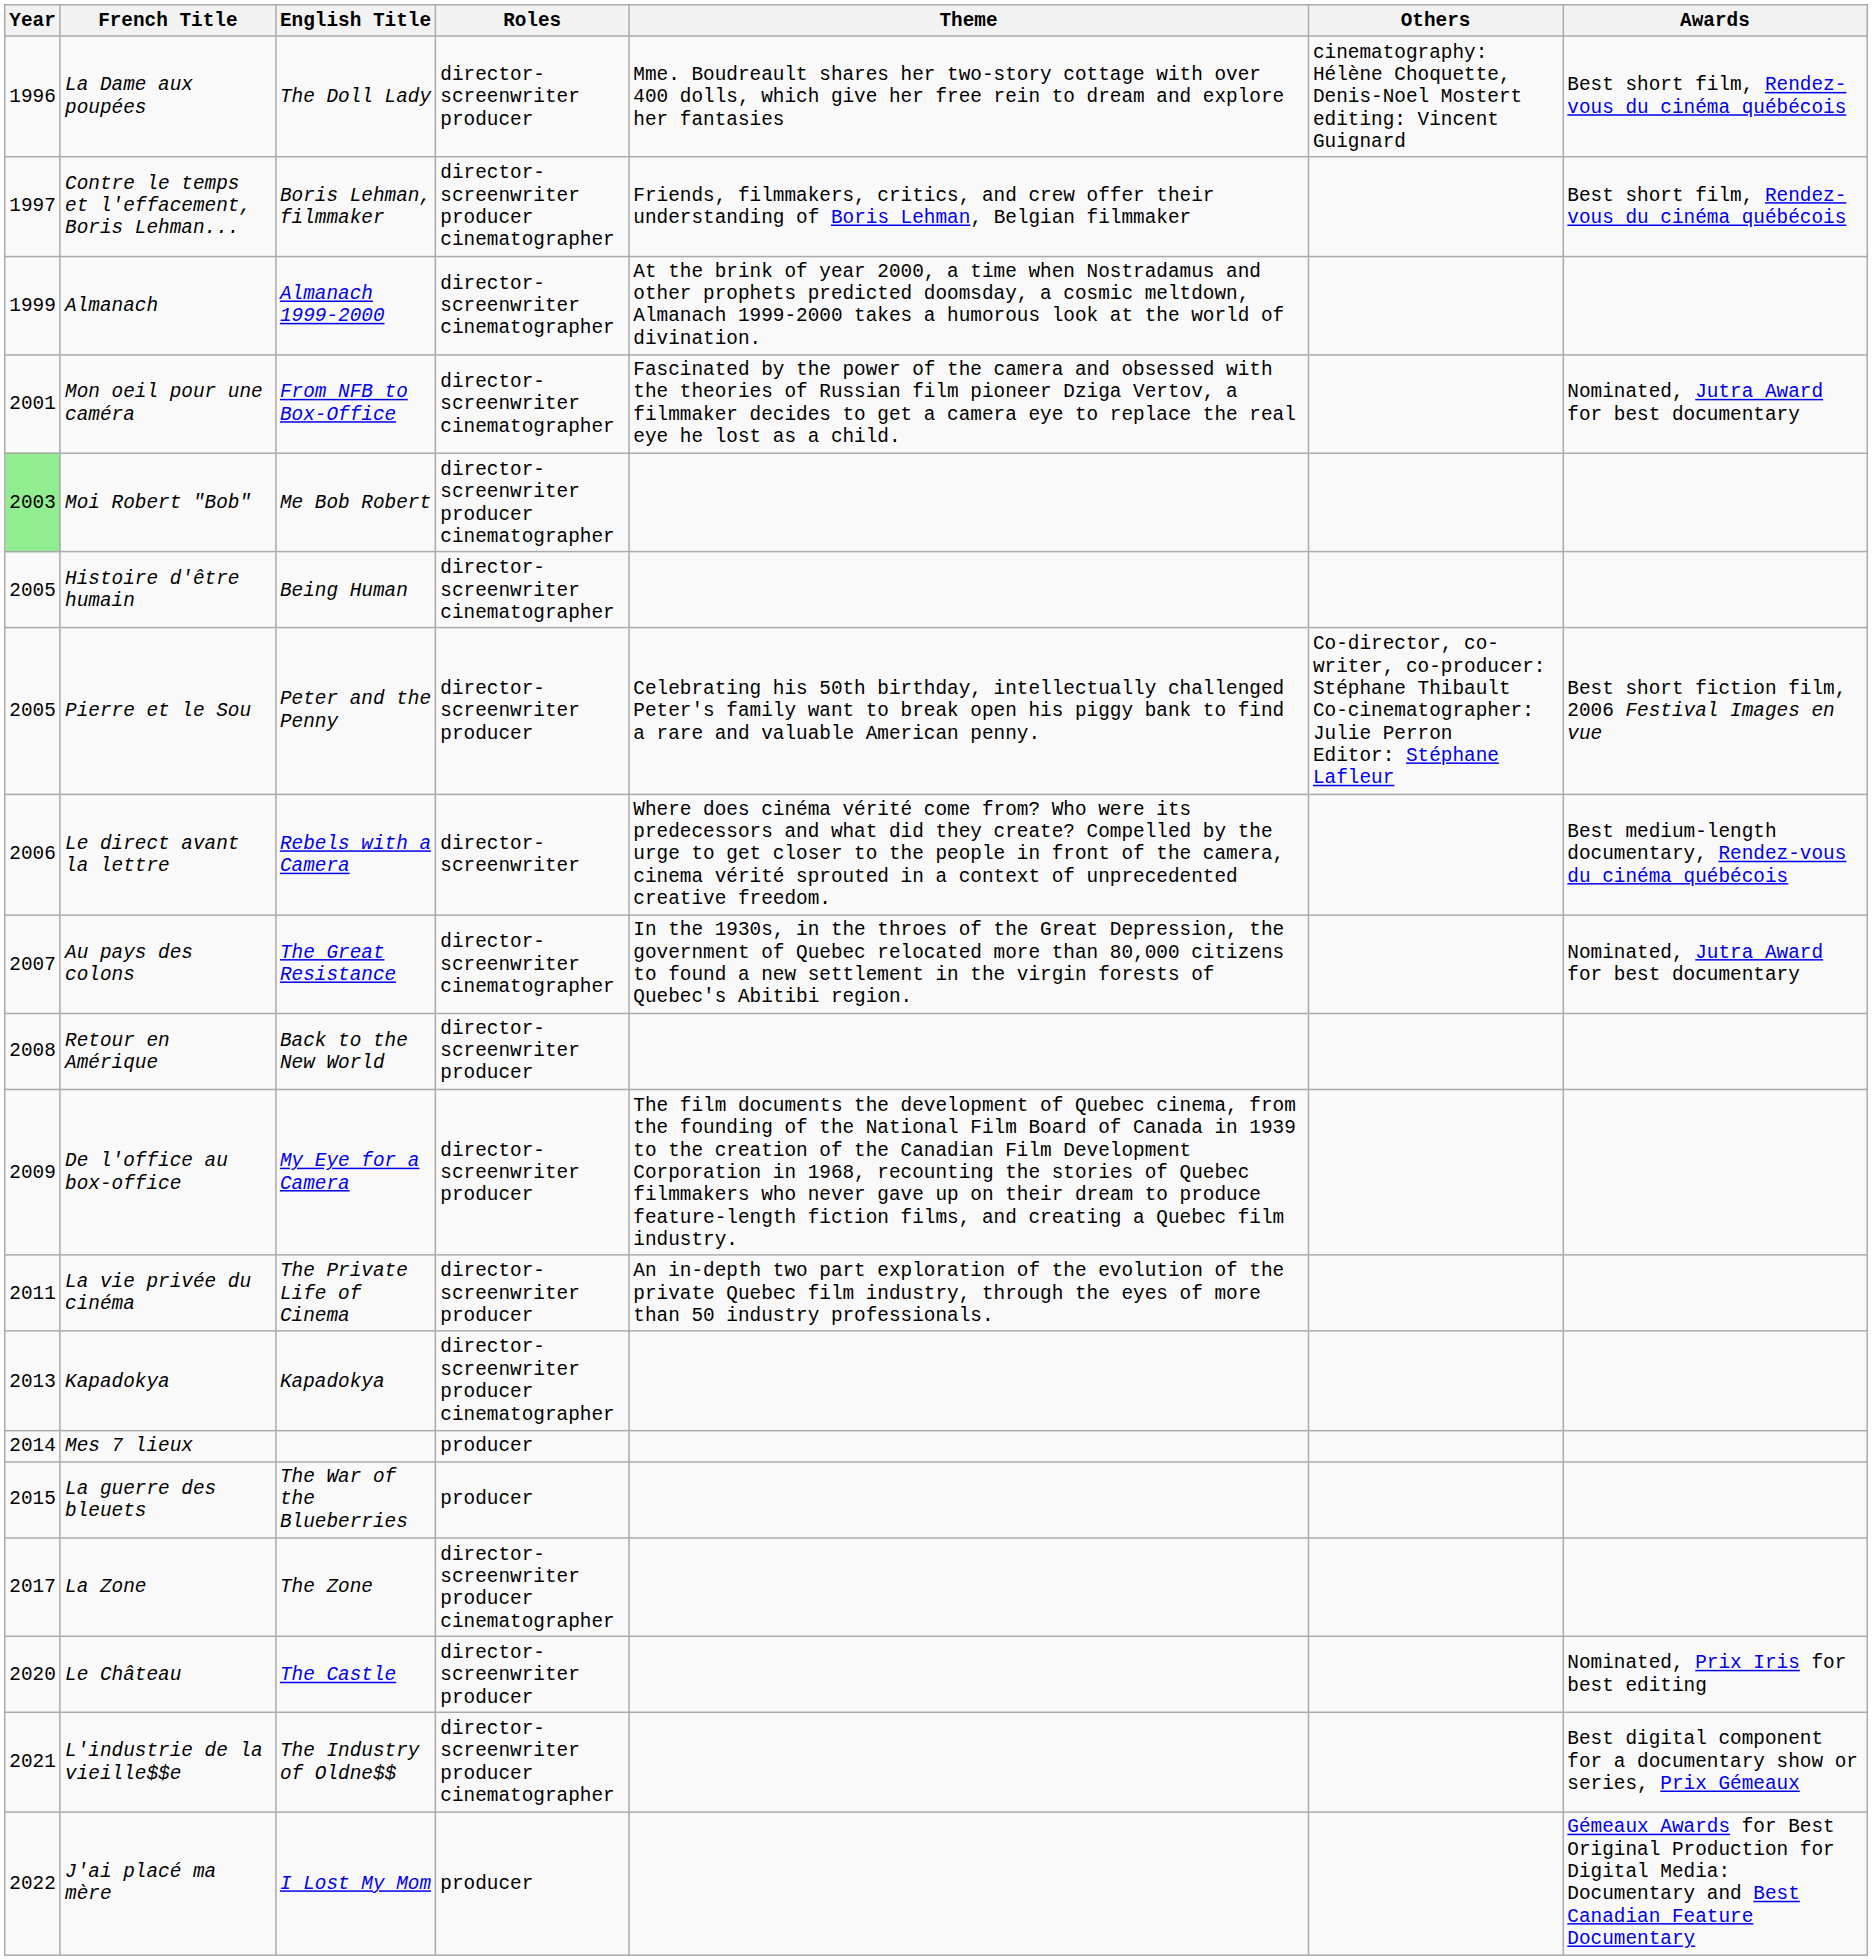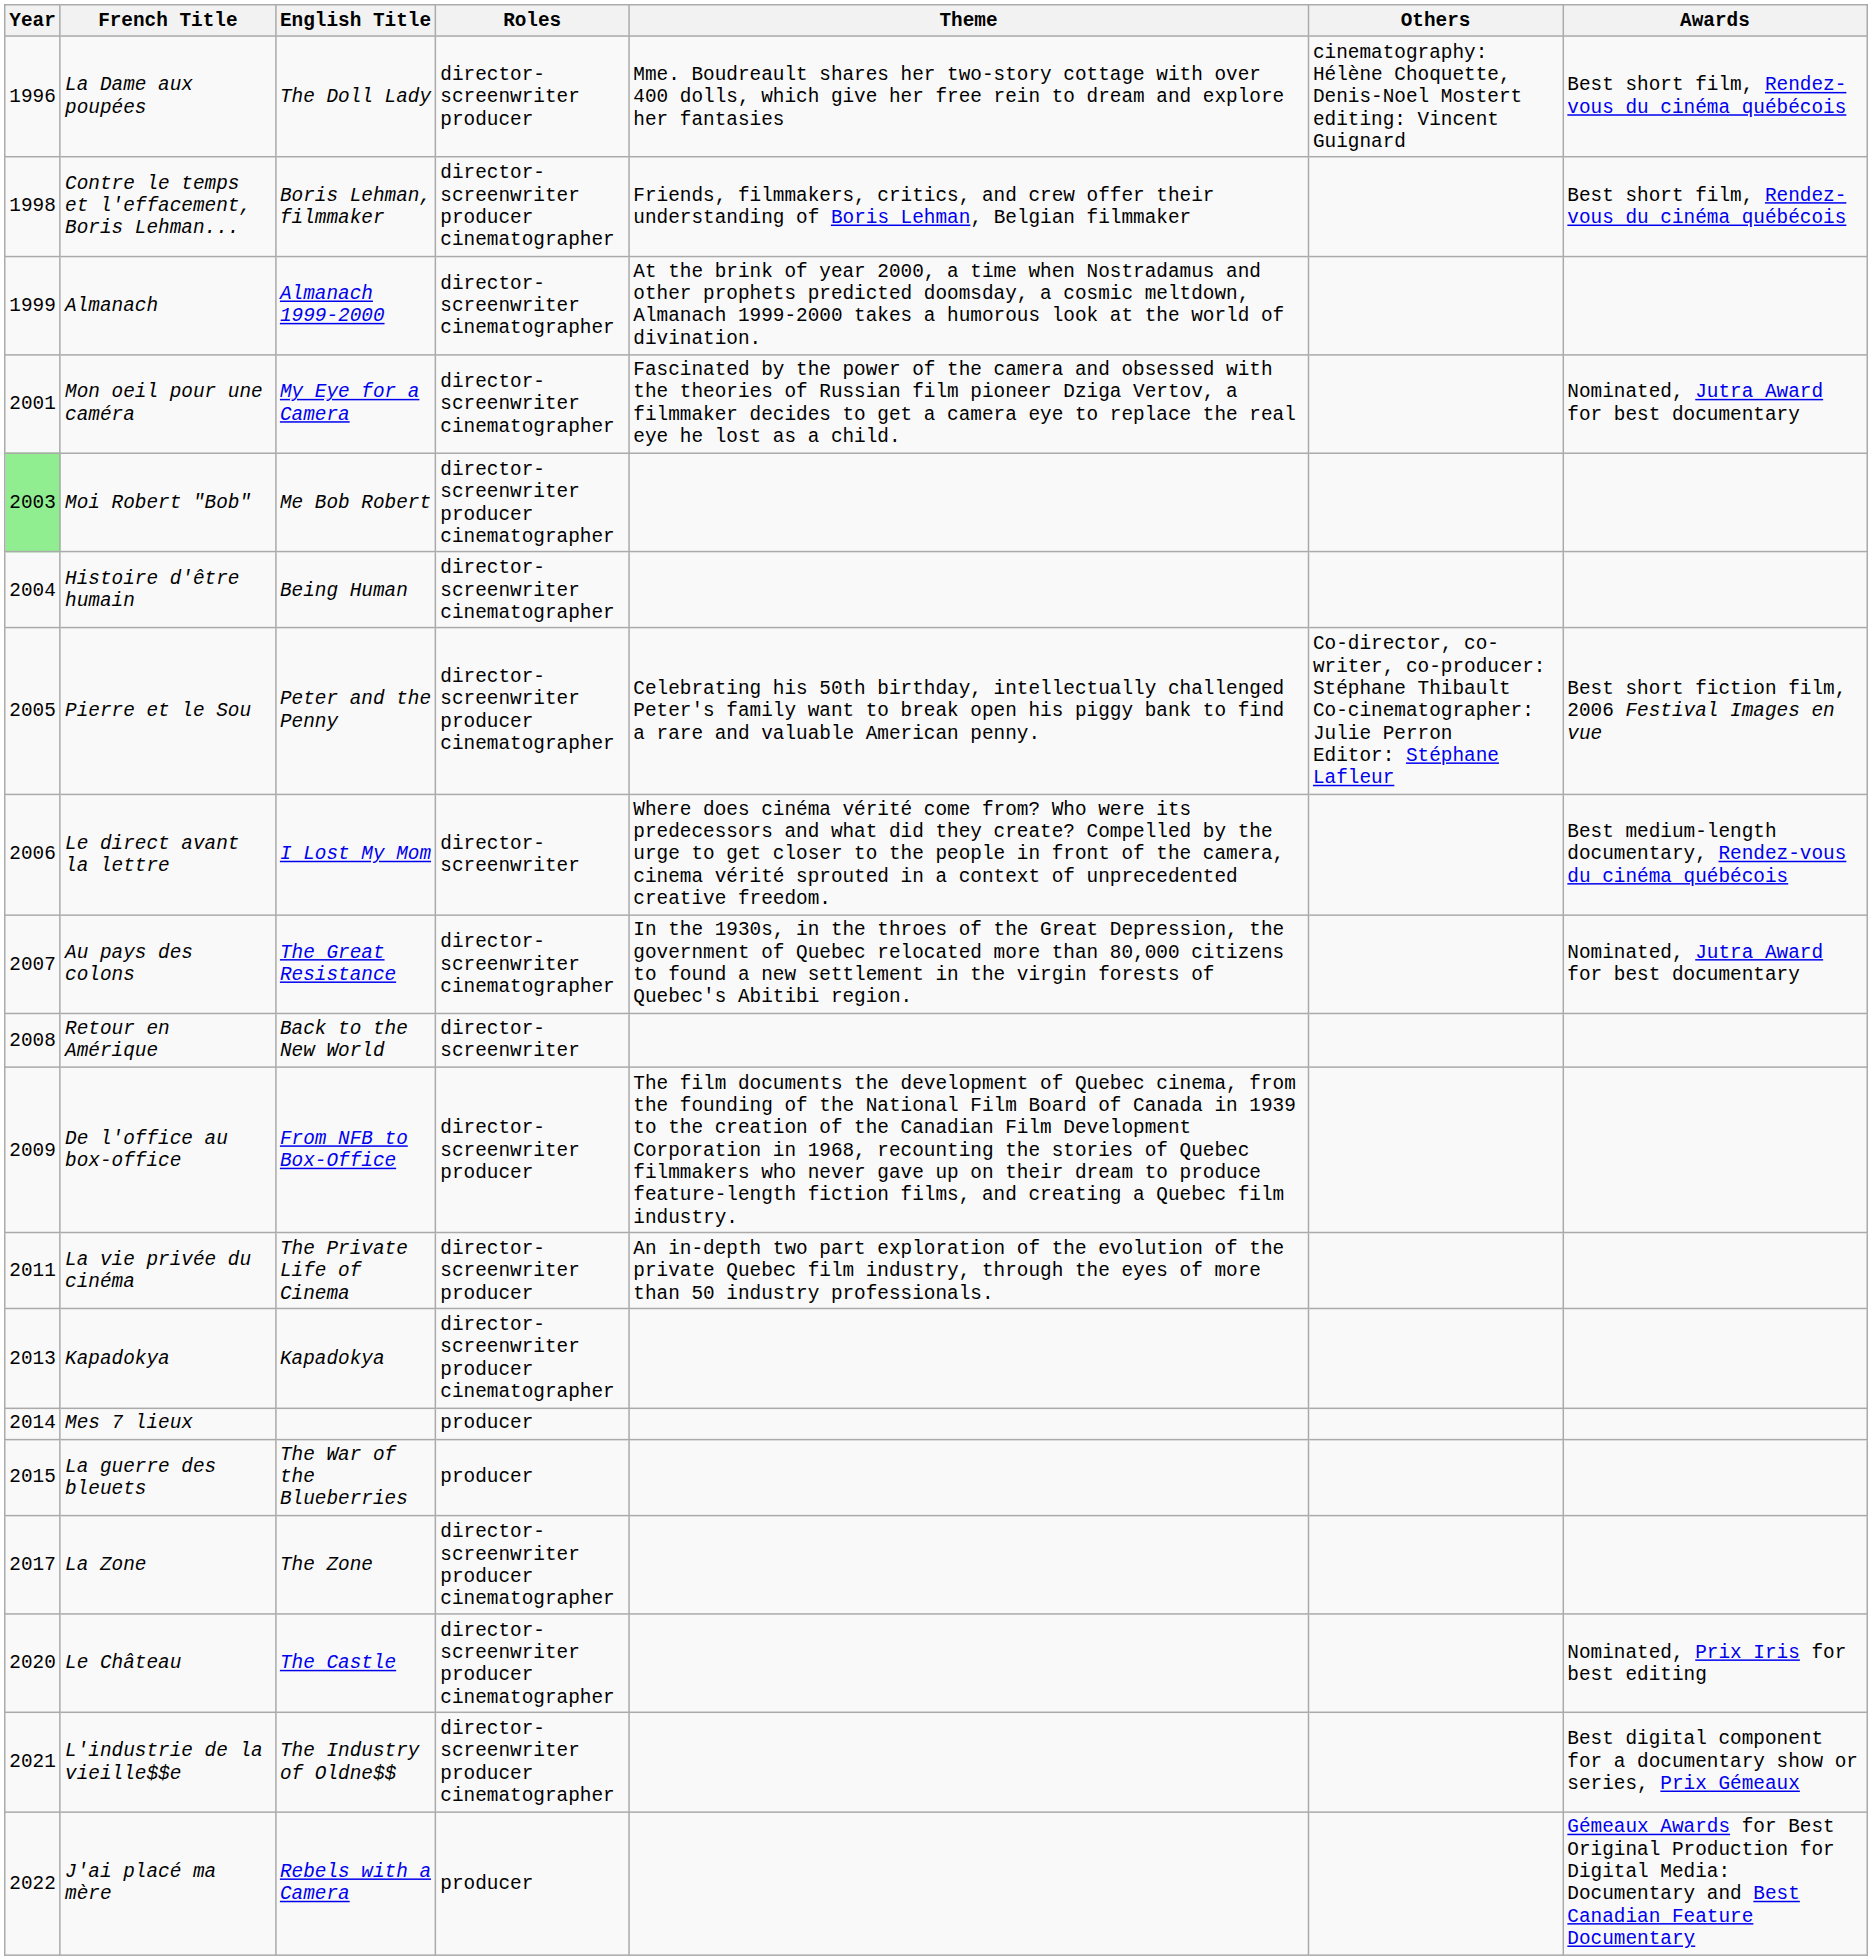Contre le temps et l'effacement, Boris Lehman... | Year: 1997 -> 1998
Mon oeil pour une caméra | English Title: From NFB to Box-Office -> My Eye for a Camera
Histoire d'être humain | Year: 2005 -> 2004
Pierre et le Sou | Roles: director-screenwriter producer -> director-screenwriter producer cinematographer
Le direct avant la lettre | English Title: Rebels with a Camera -> I Lost My Mom
Retour en Amérique | Roles: director-screenwriter producer -> director-screenwriter
De l'office au box-office | English Title: My Eye for a Camera -> From NFB to Box-Office
Le Château | Roles: director-screenwriter producer -> director-screenwriter producer cinematographer
J'ai placé ma mère | English Title: I Lost My Mom -> Rebels with a Camera
